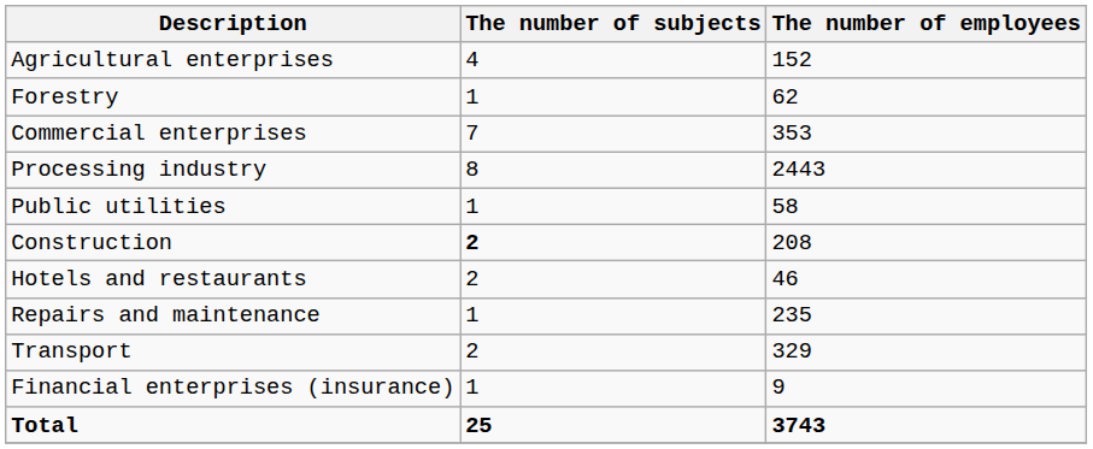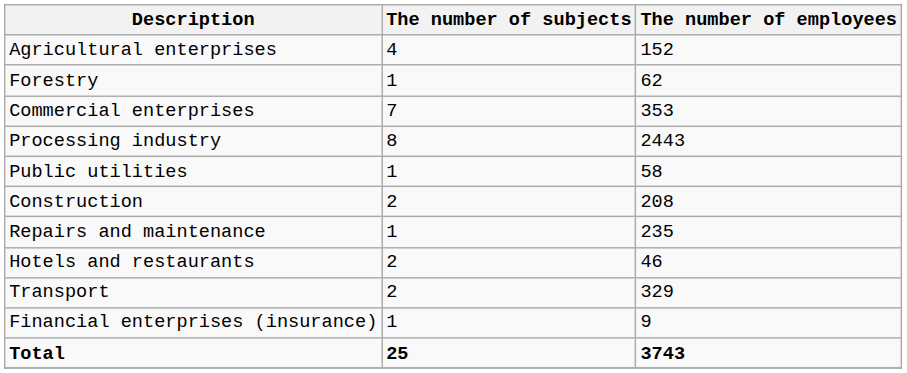Construction | The number of subjects: bold -> normal
rows swapped: Repairs and maintenance <-> Hotels and restaurants
